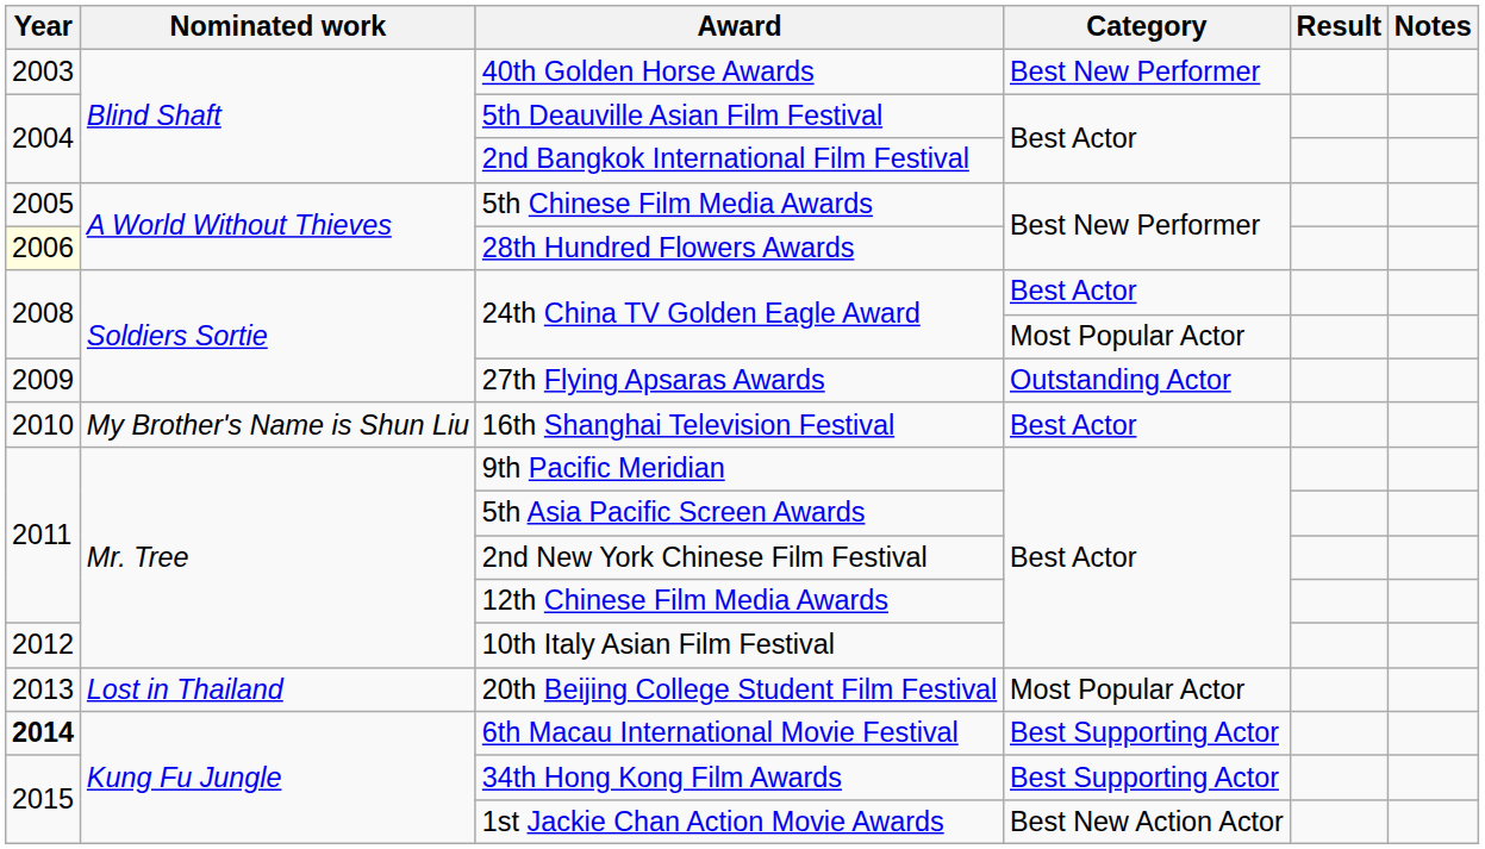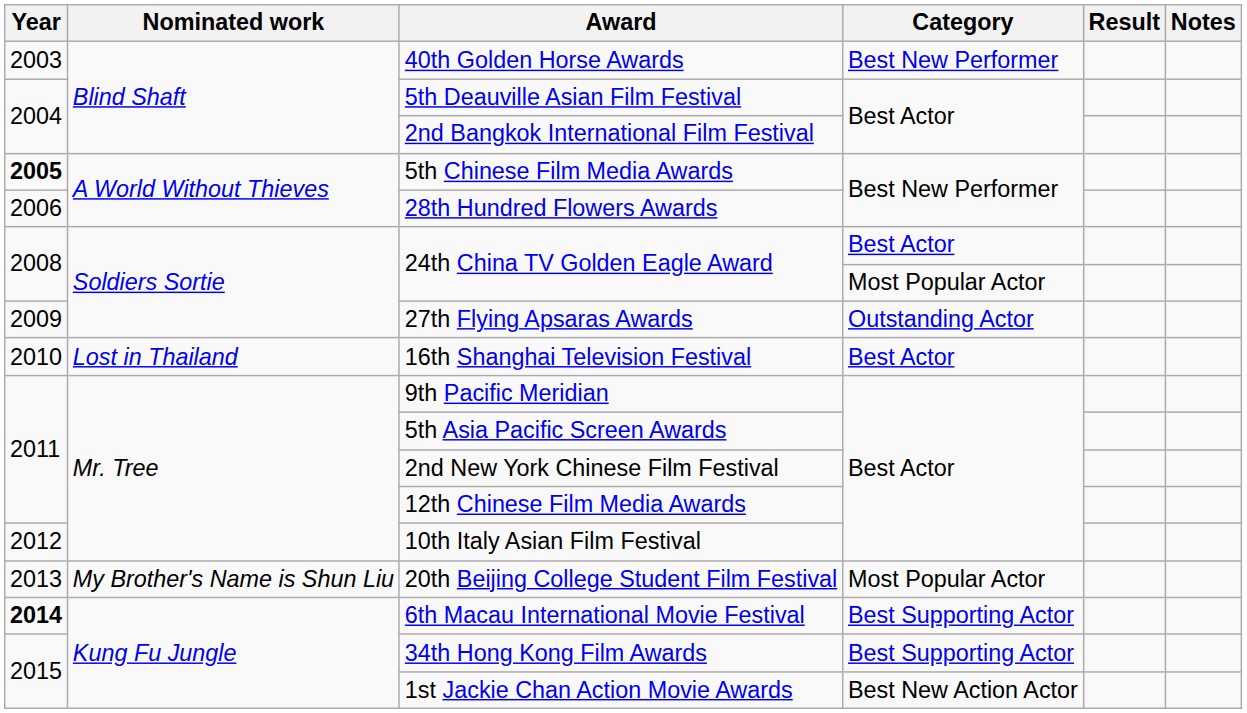5th Chinese Film Media Awards | Year: normal -> bold
28th Hundred Flowers Awards | Year: lightyellow background -> no background
16th Shanghai Television Festival | Nominated work: My Brother's Name is Shun Liu -> Lost in Thailand
20th Beijing College Student Film Festival | Nominated work: Lost in Thailand -> My Brother's Name is Shun Liu
